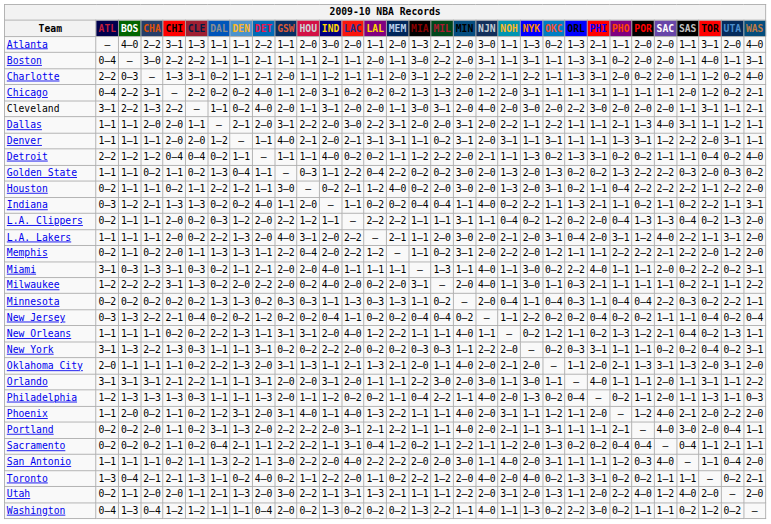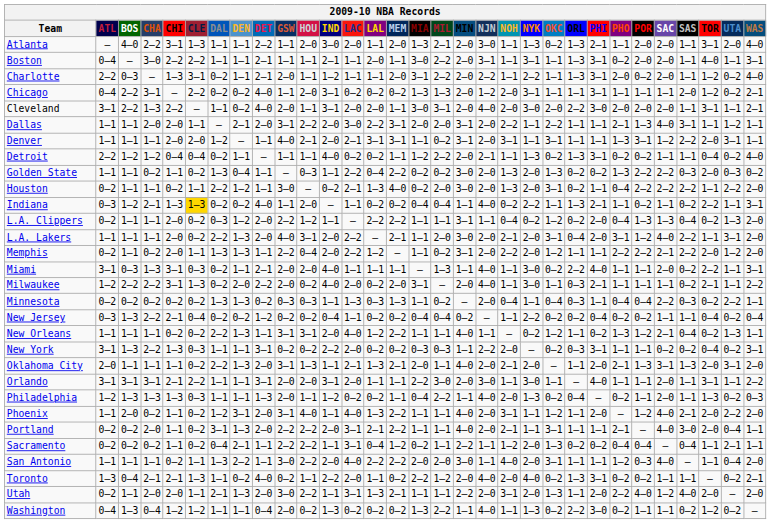Houston | LAL: 1–2 -> 1–3
Indiana | CLE: no background -> gold background
Miami | UTA: 0–2 -> 1–1
Philadelphia | UTA: 1–1 -> 0–2
